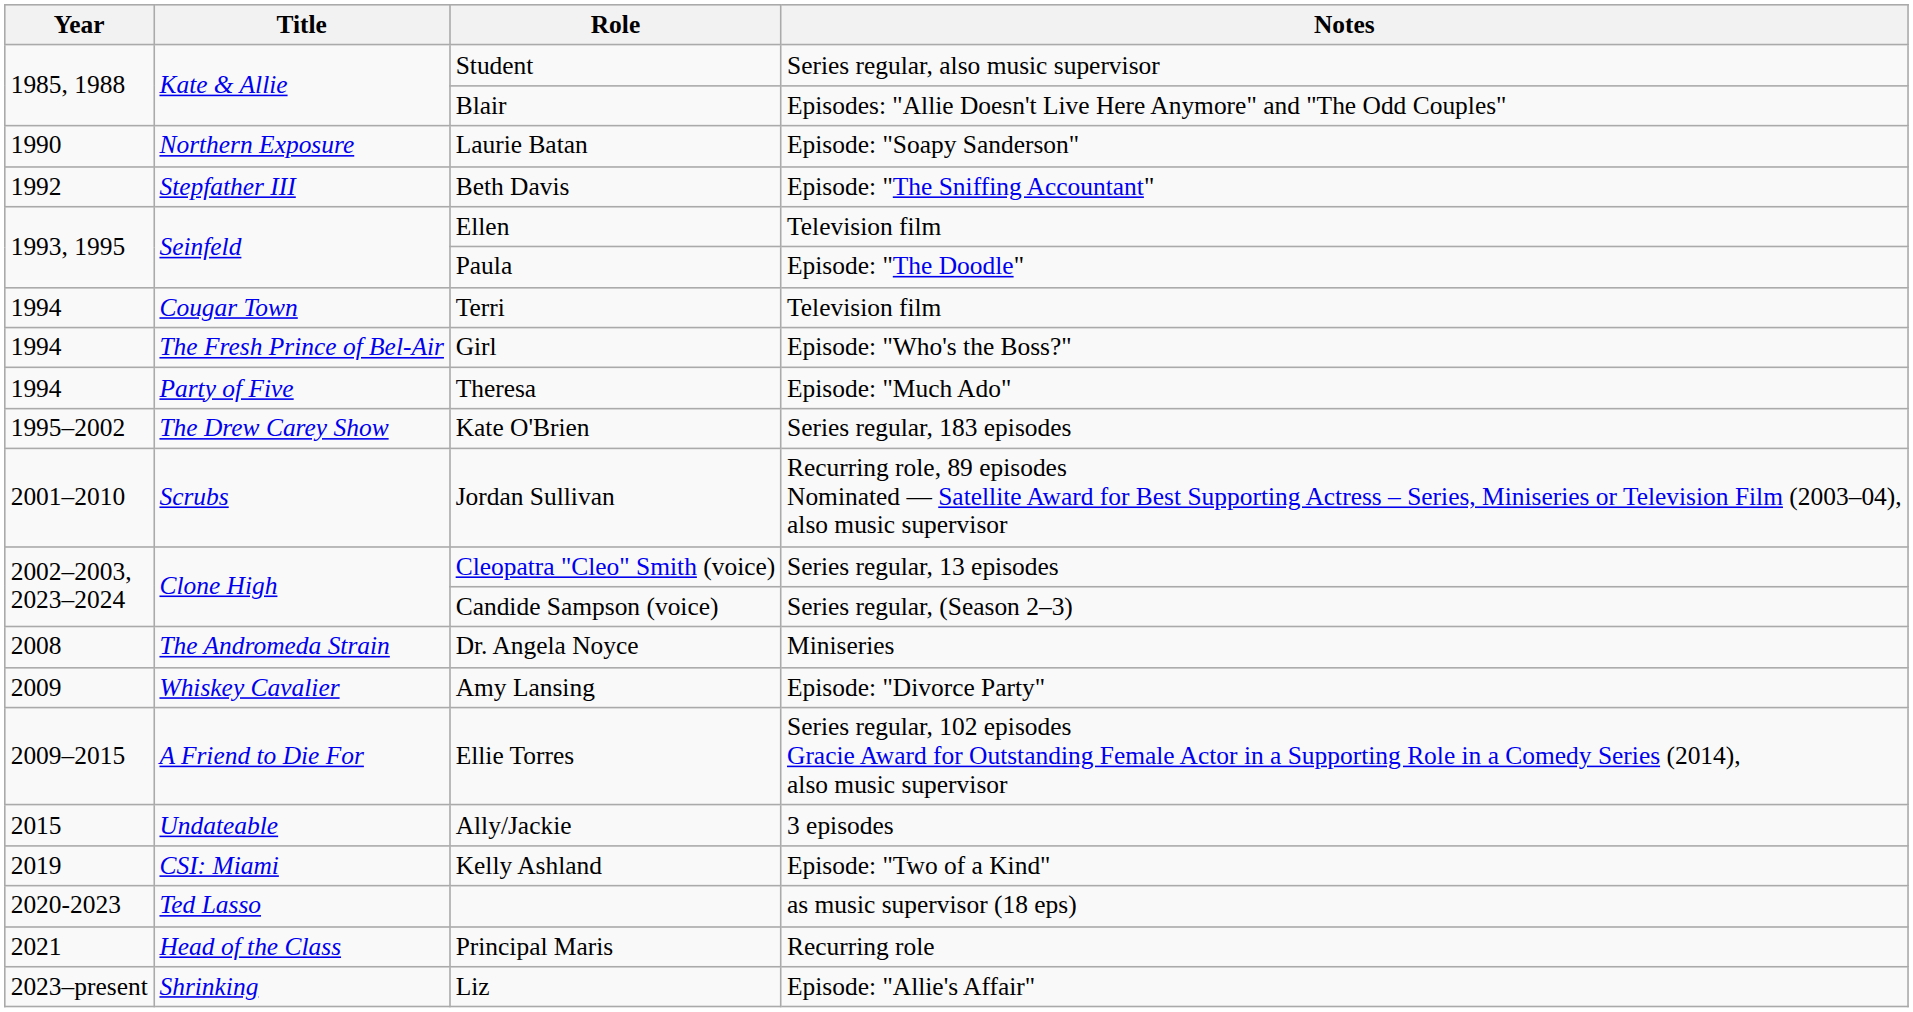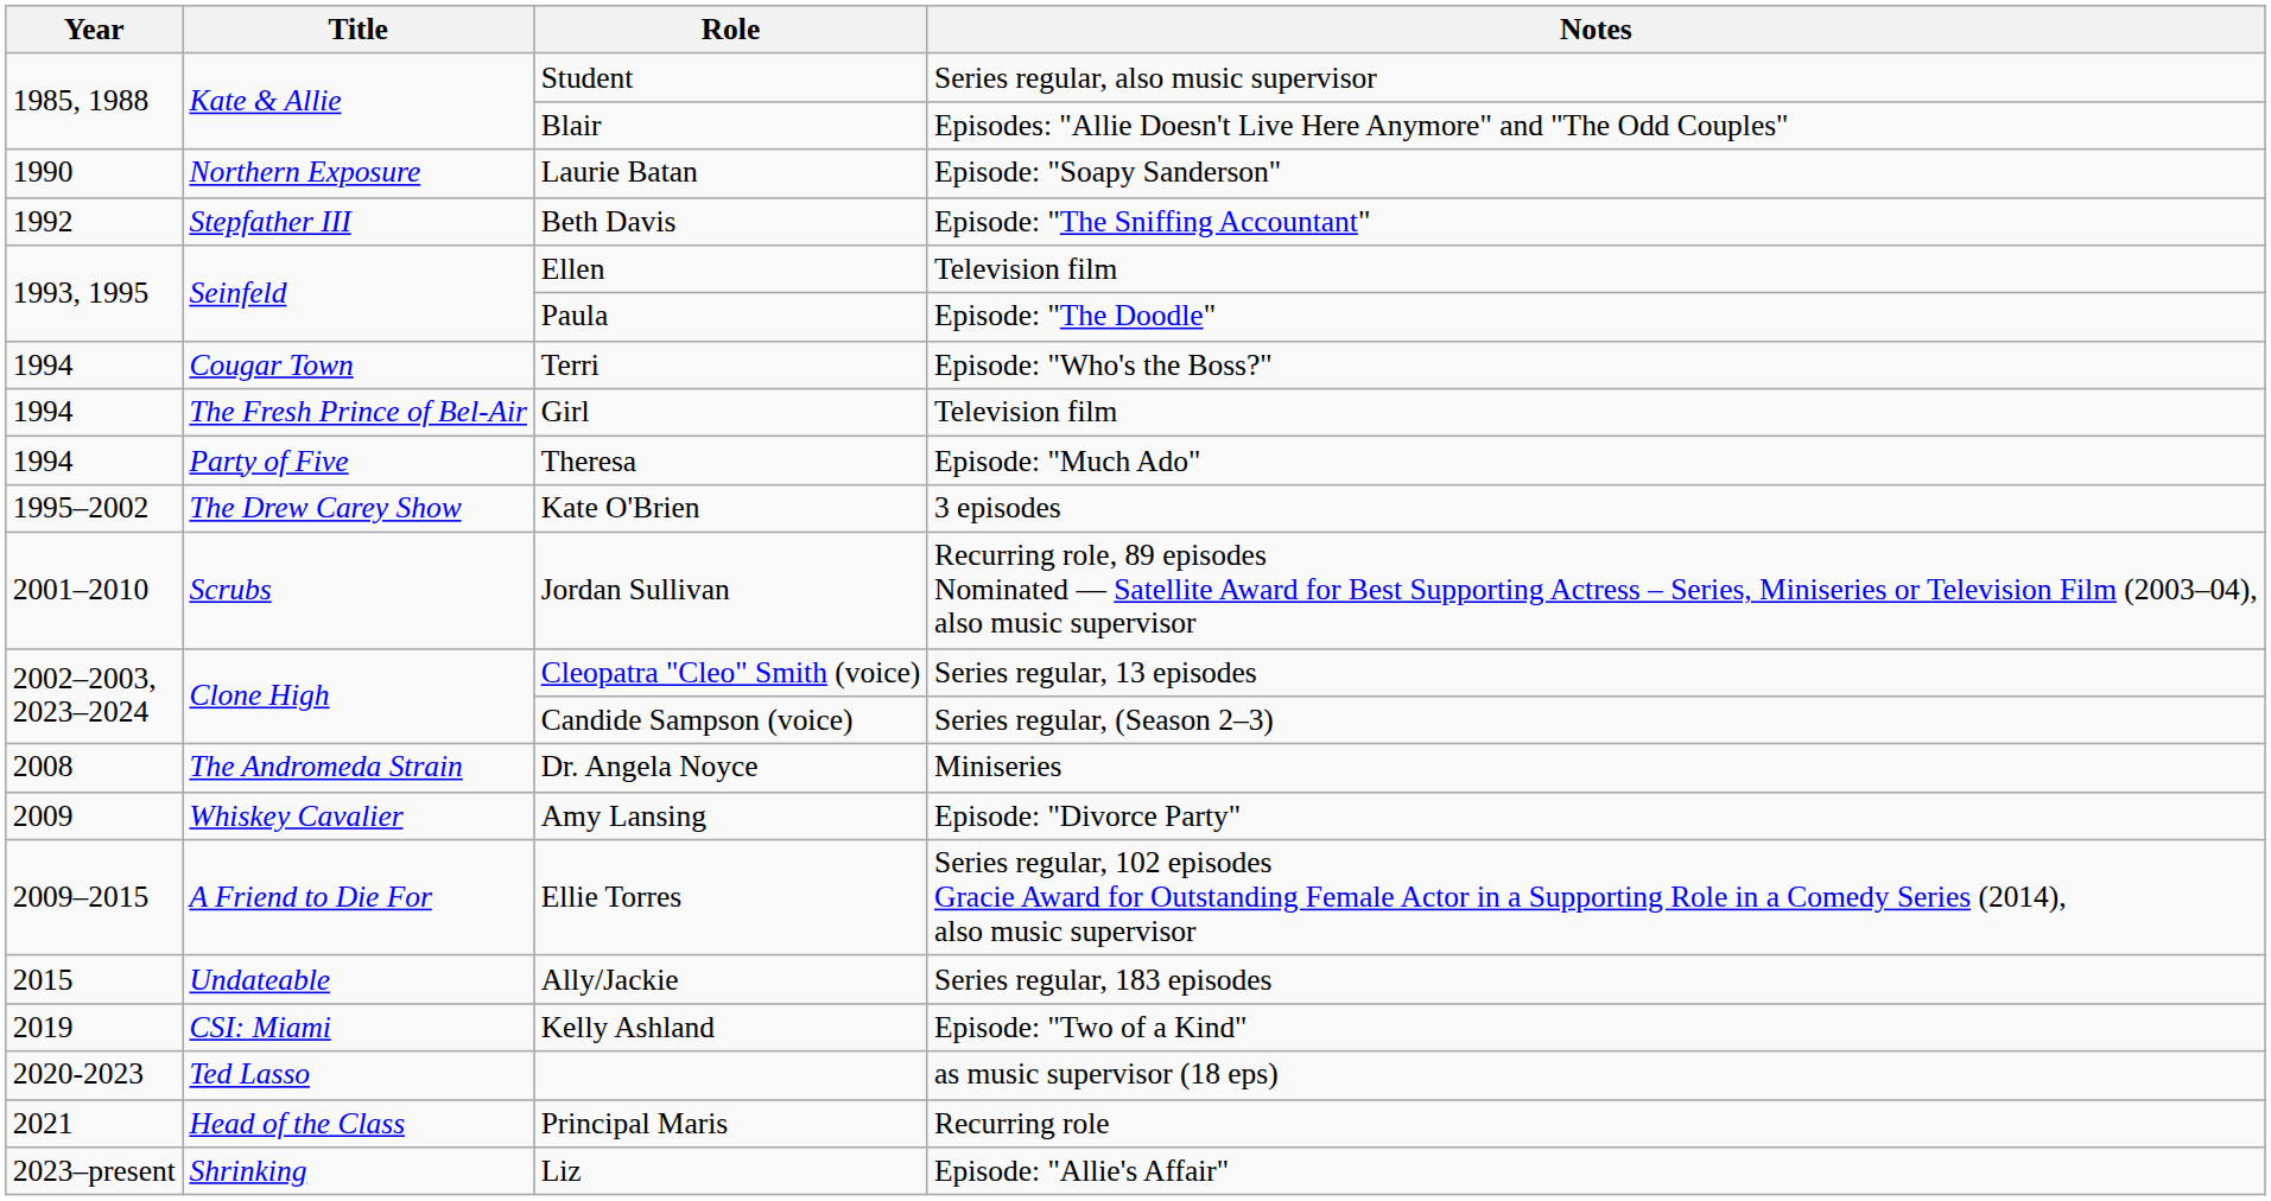Terri | Notes: Television film -> Episode: "Who's the Boss?"
Girl | Notes: Episode: "Who's the Boss?" -> Television film
Kate O'Brien | Notes: Series regular, 183 episodes -> 3 episodes
Ally/Jackie | Notes: 3 episodes -> Series regular, 183 episodes
